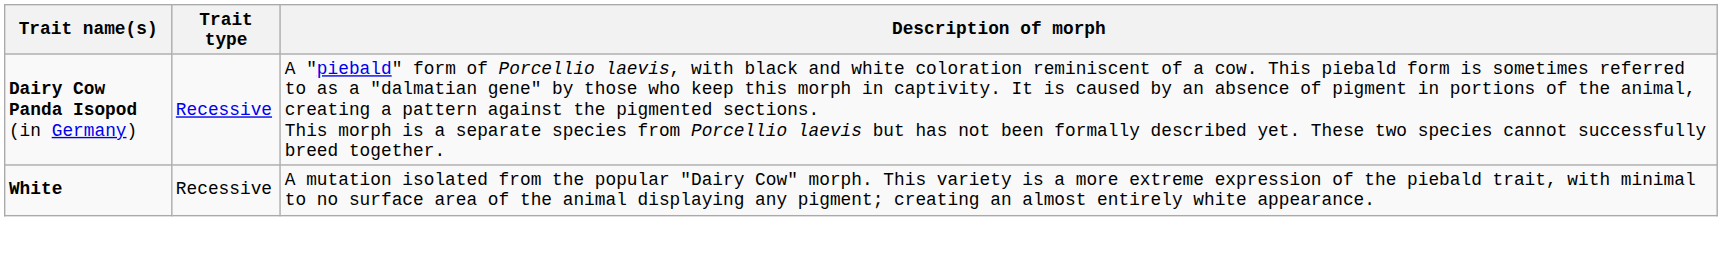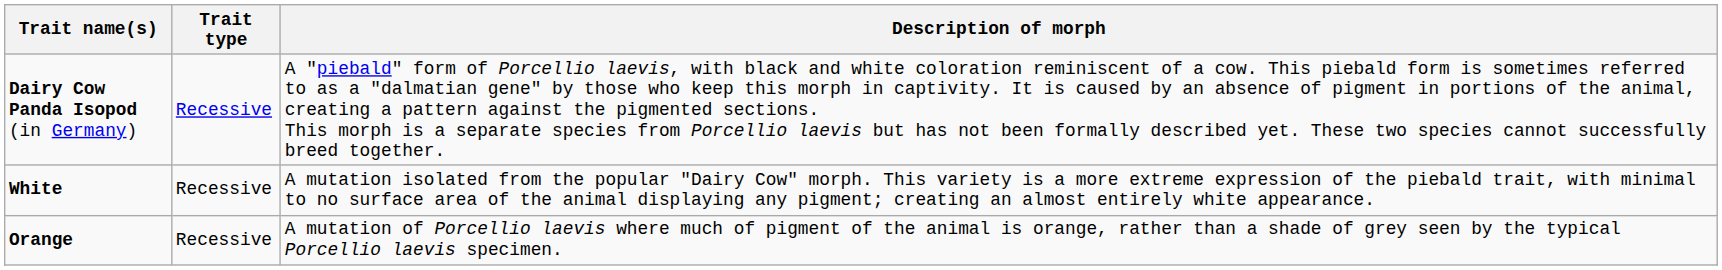+ row: Orange | Recessive | A mutation of Porcellio laevis where much of pigment of the animal is orange, rather than a shade of grey seen by the typical Porcellio laevis specimen.
